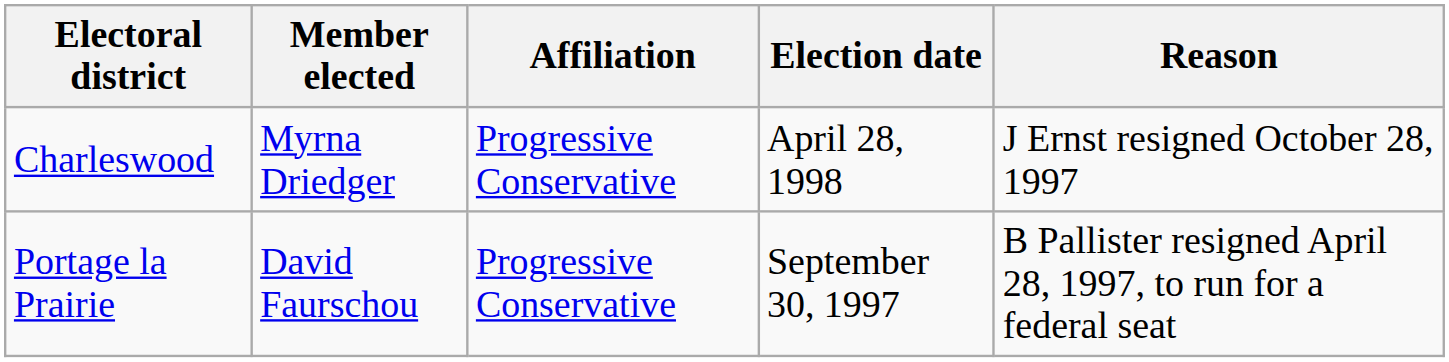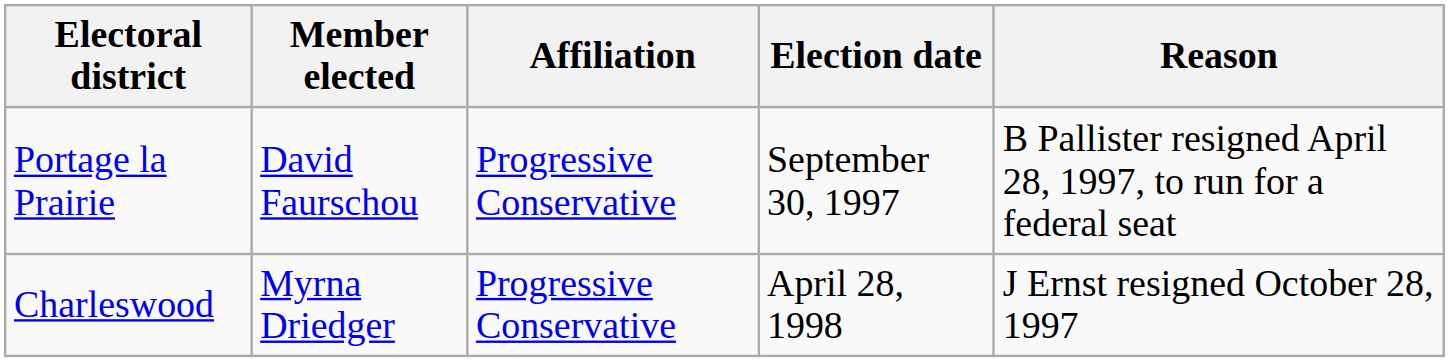rows swapped: Portage la Prairie <-> Charleswood
